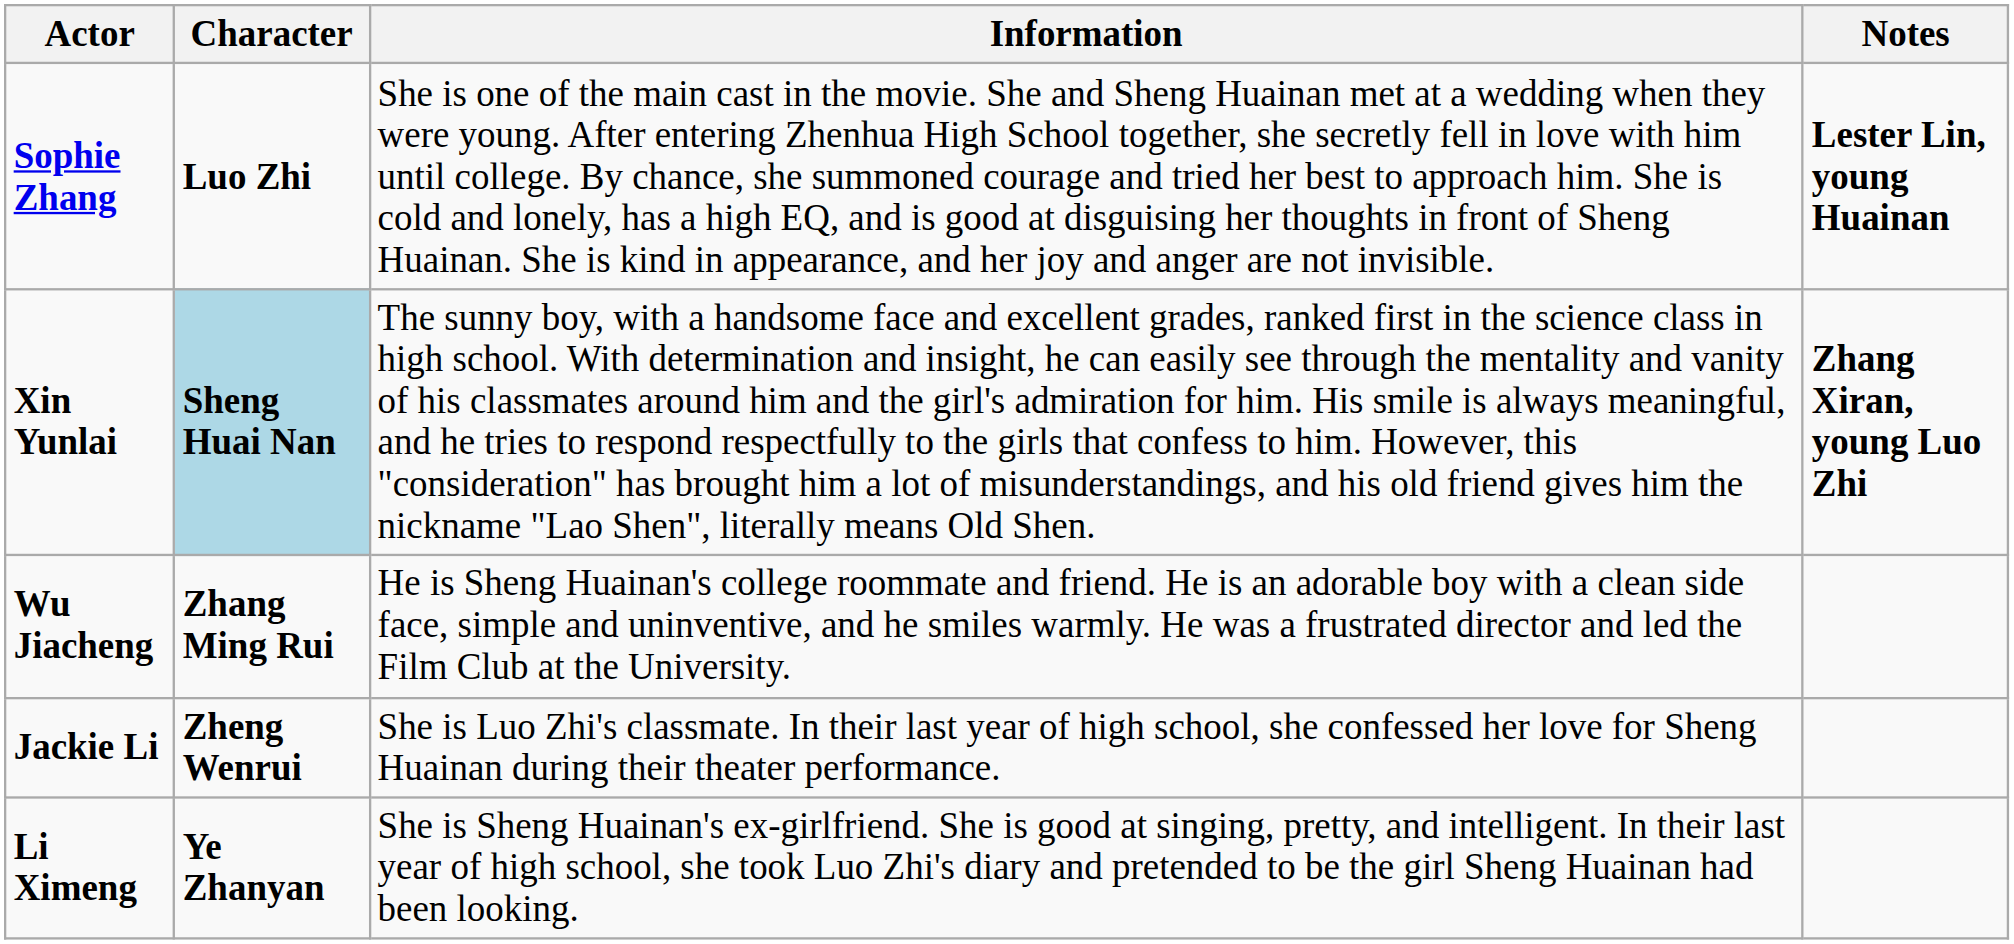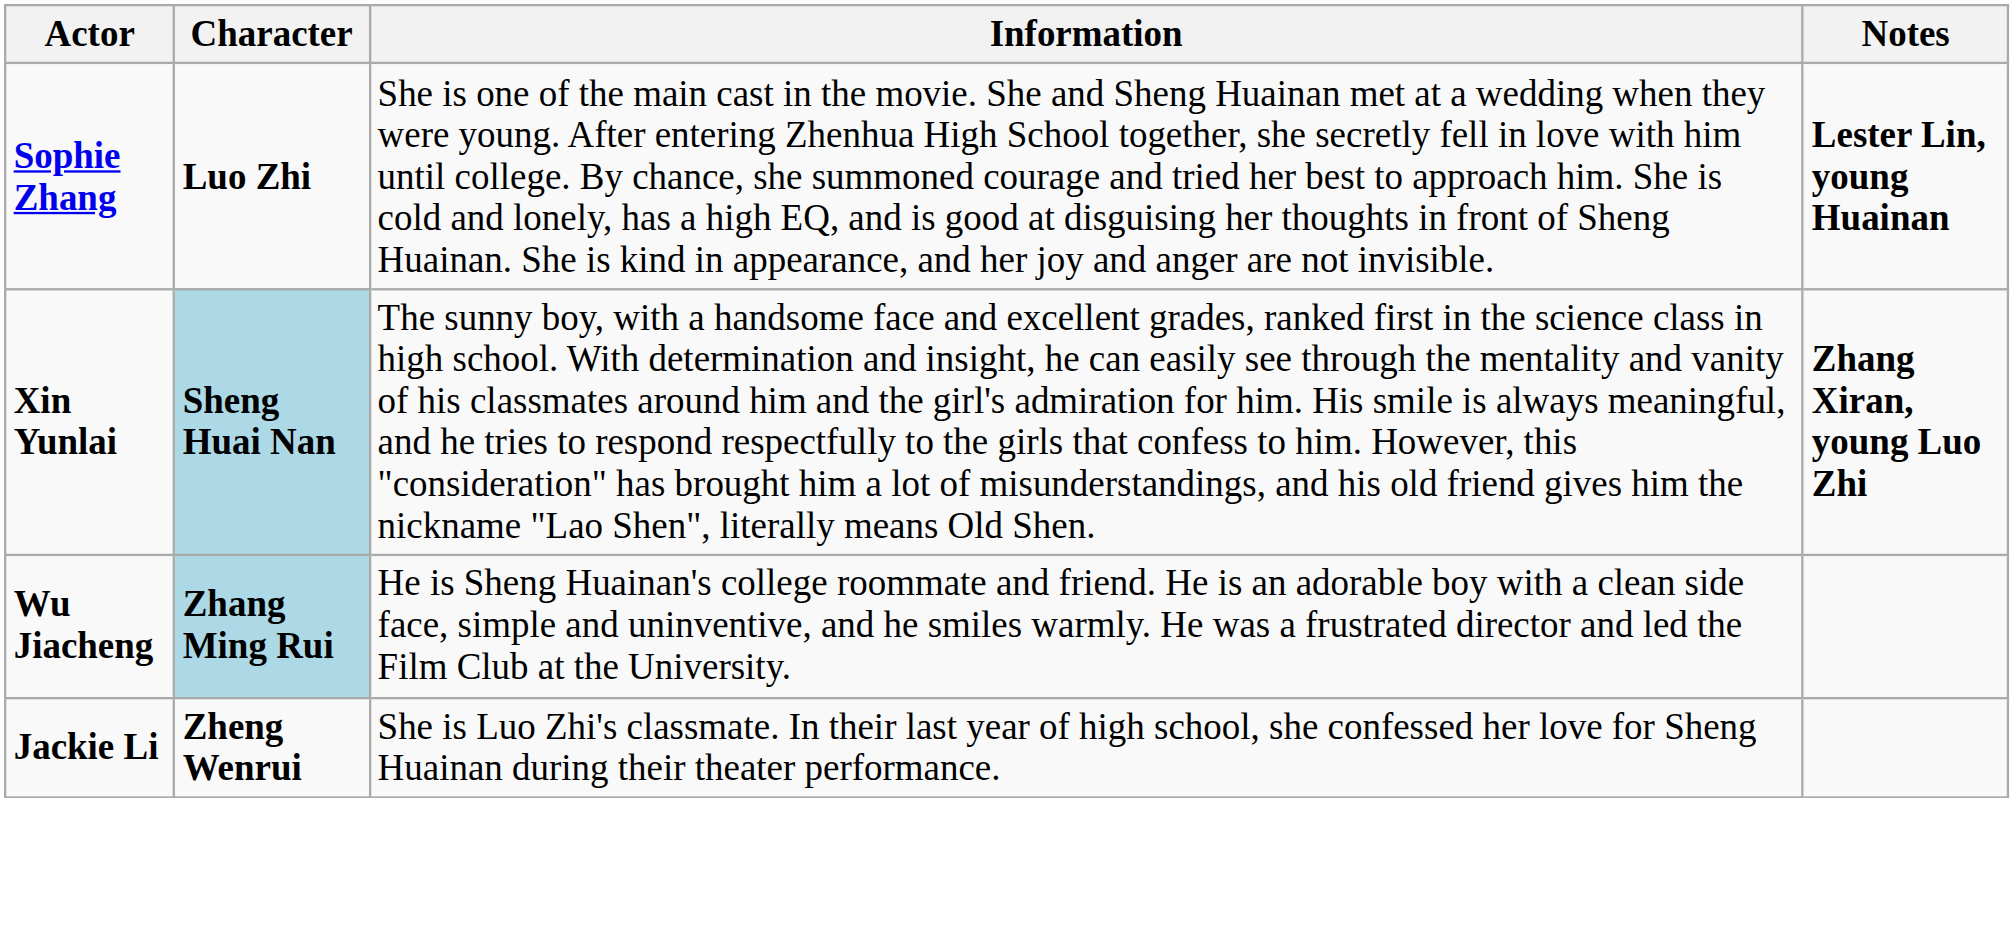Wu Jiacheng | Character: no background -> lightblue background
- row: Li Ximeng | Ye Zhanyan | She is Sheng Huainan's ex-girlfriend. She is good at singing, pretty, and intelligent. In their last year of high school, she took Luo Zhi's diary and pretended to be the girl Sheng Huainan had been looking.
